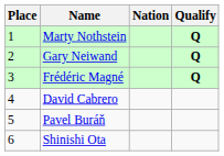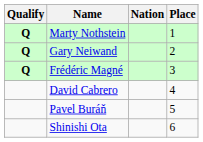columns swapped: Place <-> Qualify
